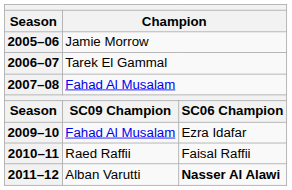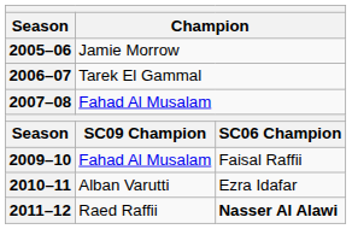2009–10 | column 3: Ezra Idafar -> Faisal Raffii
2010–11 | column 2: Raed Raffii -> Alban Varutti
2010–11 | column 3: Faisal Raffii -> Ezra Idafar
2011–12 | column 2: Alban Varutti -> Raed Raffii
